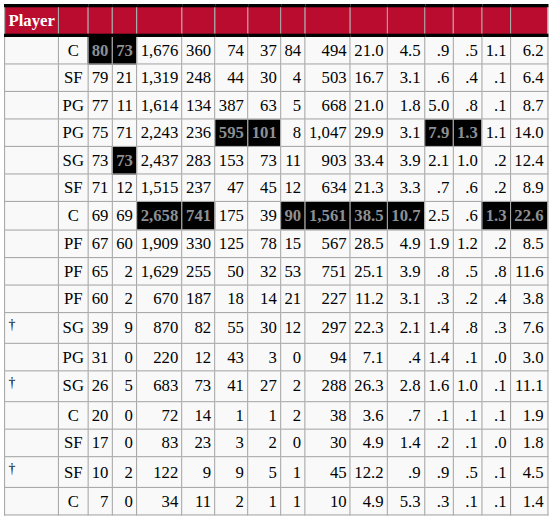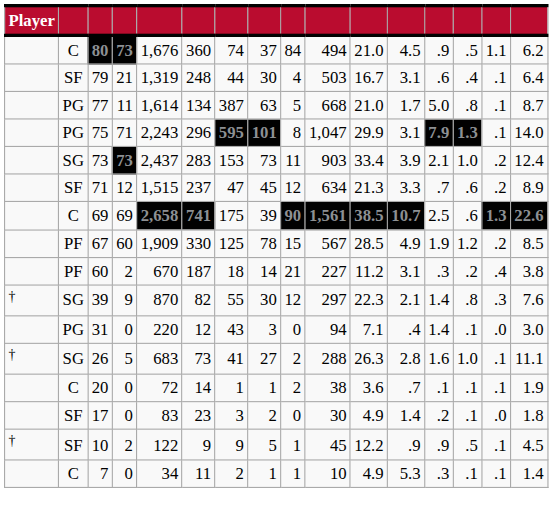77 | column 12: 1.8 -> 1.7
75 | column 6: 236 -> 296
75 | column 15: 1.1 -> .1
- row: PF | 65 | 2 | 1,629 | 255 | 50 | 32 | 53 | 751 | 25.1 | 3.9 | .8 | .5 | .8 | 11.6
